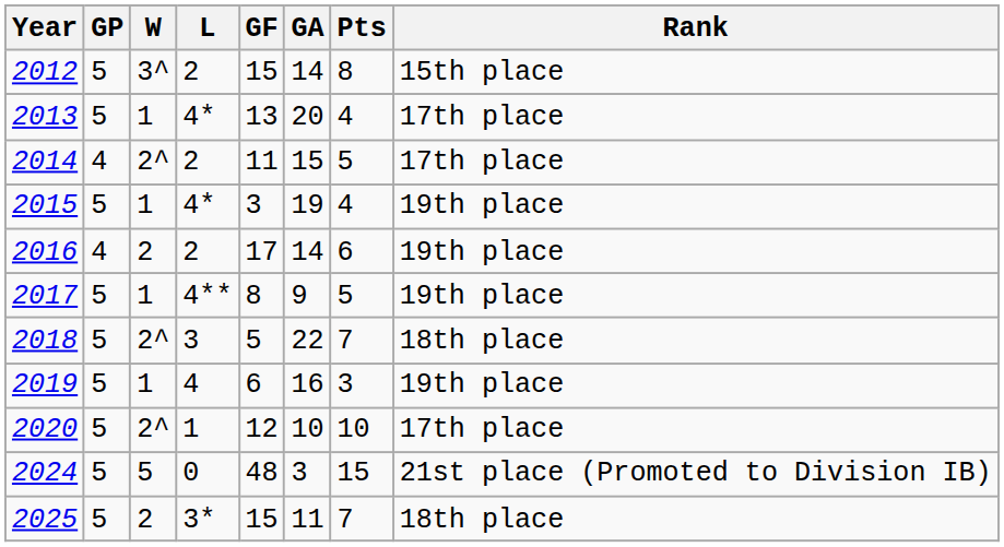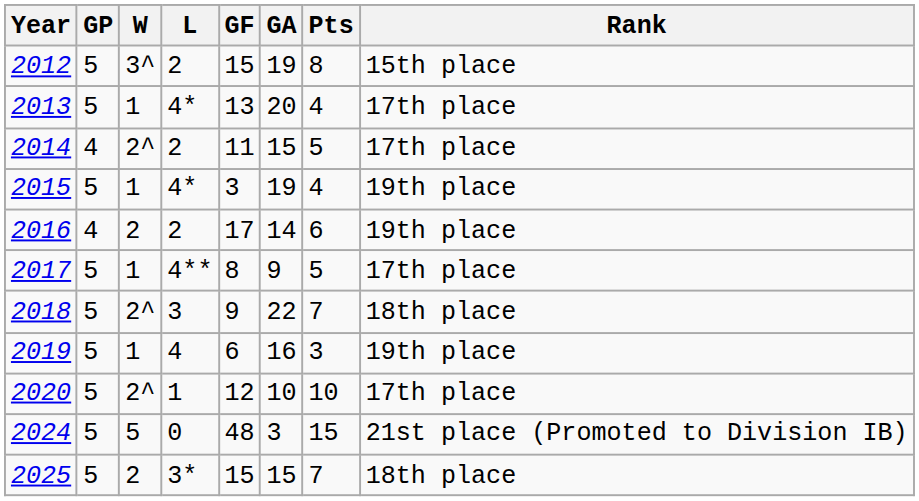2012 | GA: 14 -> 19
2017 | Rank: 19th place -> 17th place
2018 | GF: 5 -> 9
2025 | GA: 11 -> 15
